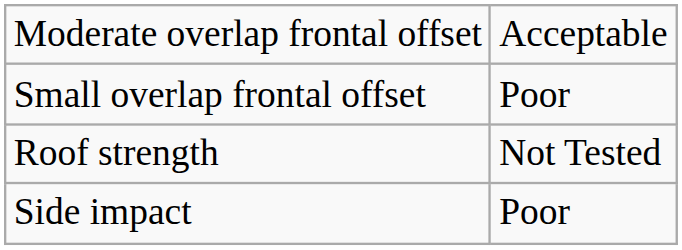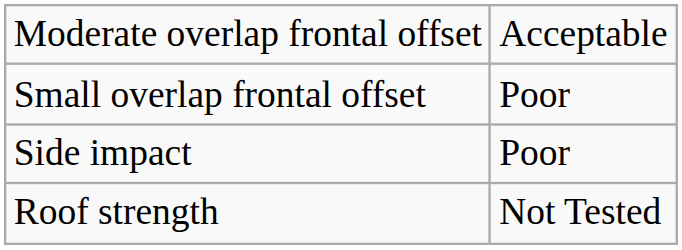rows swapped: Side impact <-> Roof strength
